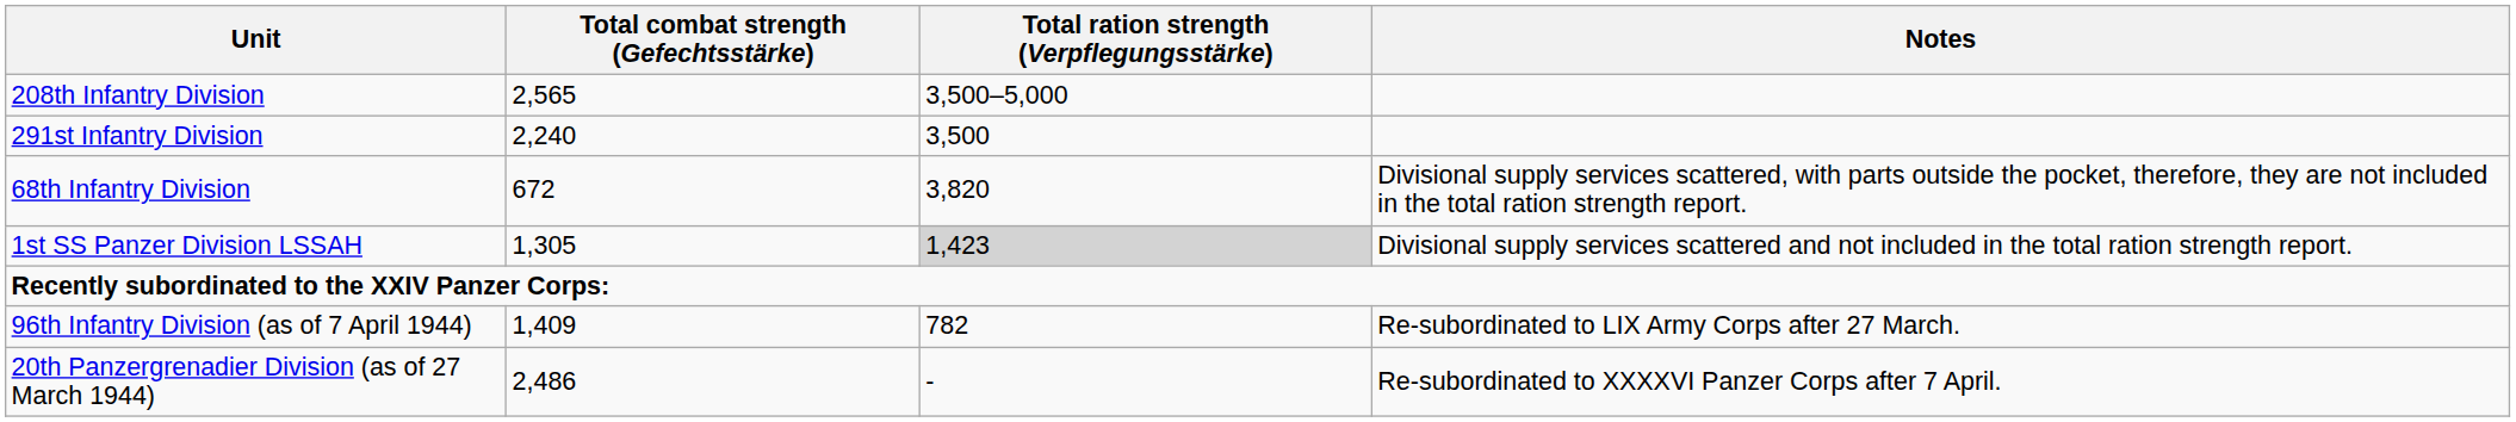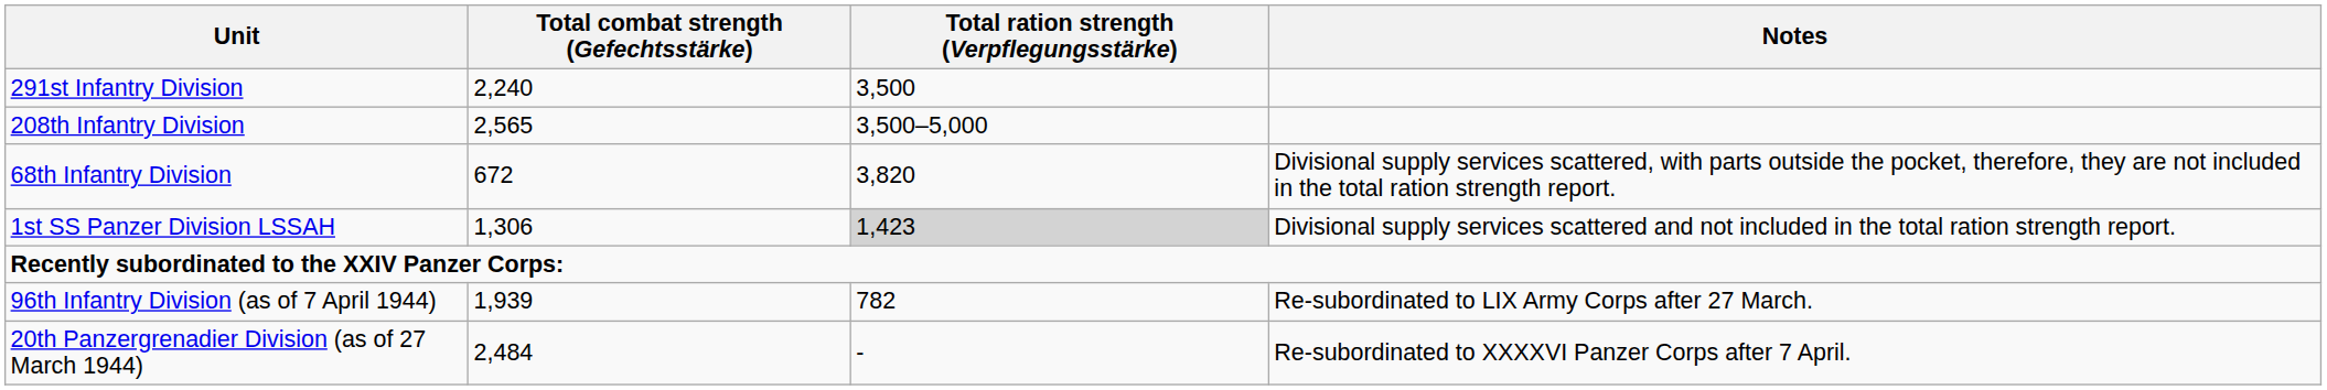rows swapped: 208th Infantry Division <-> 291st Infantry Division
1st SS Panzer Division LSSAH | Total combat strength (Gefechtsstärke): 1,305 -> 1,306
96th Infantry Division (as of 7 April 1944) | Total combat strength (Gefechtsstärke): 1,409 -> 1,939
20th Panzergrenadier Division (as of 27 March 1944) | Total combat strength (Gefechtsstärke): 2,486 -> 2,484
